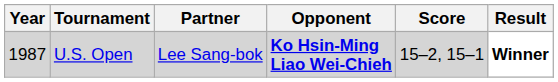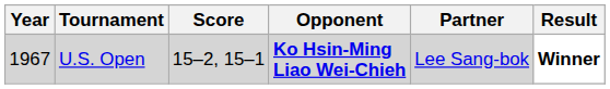columns swapped: Partner <-> Score
U.S. Open | Year: 1987 -> 1967
